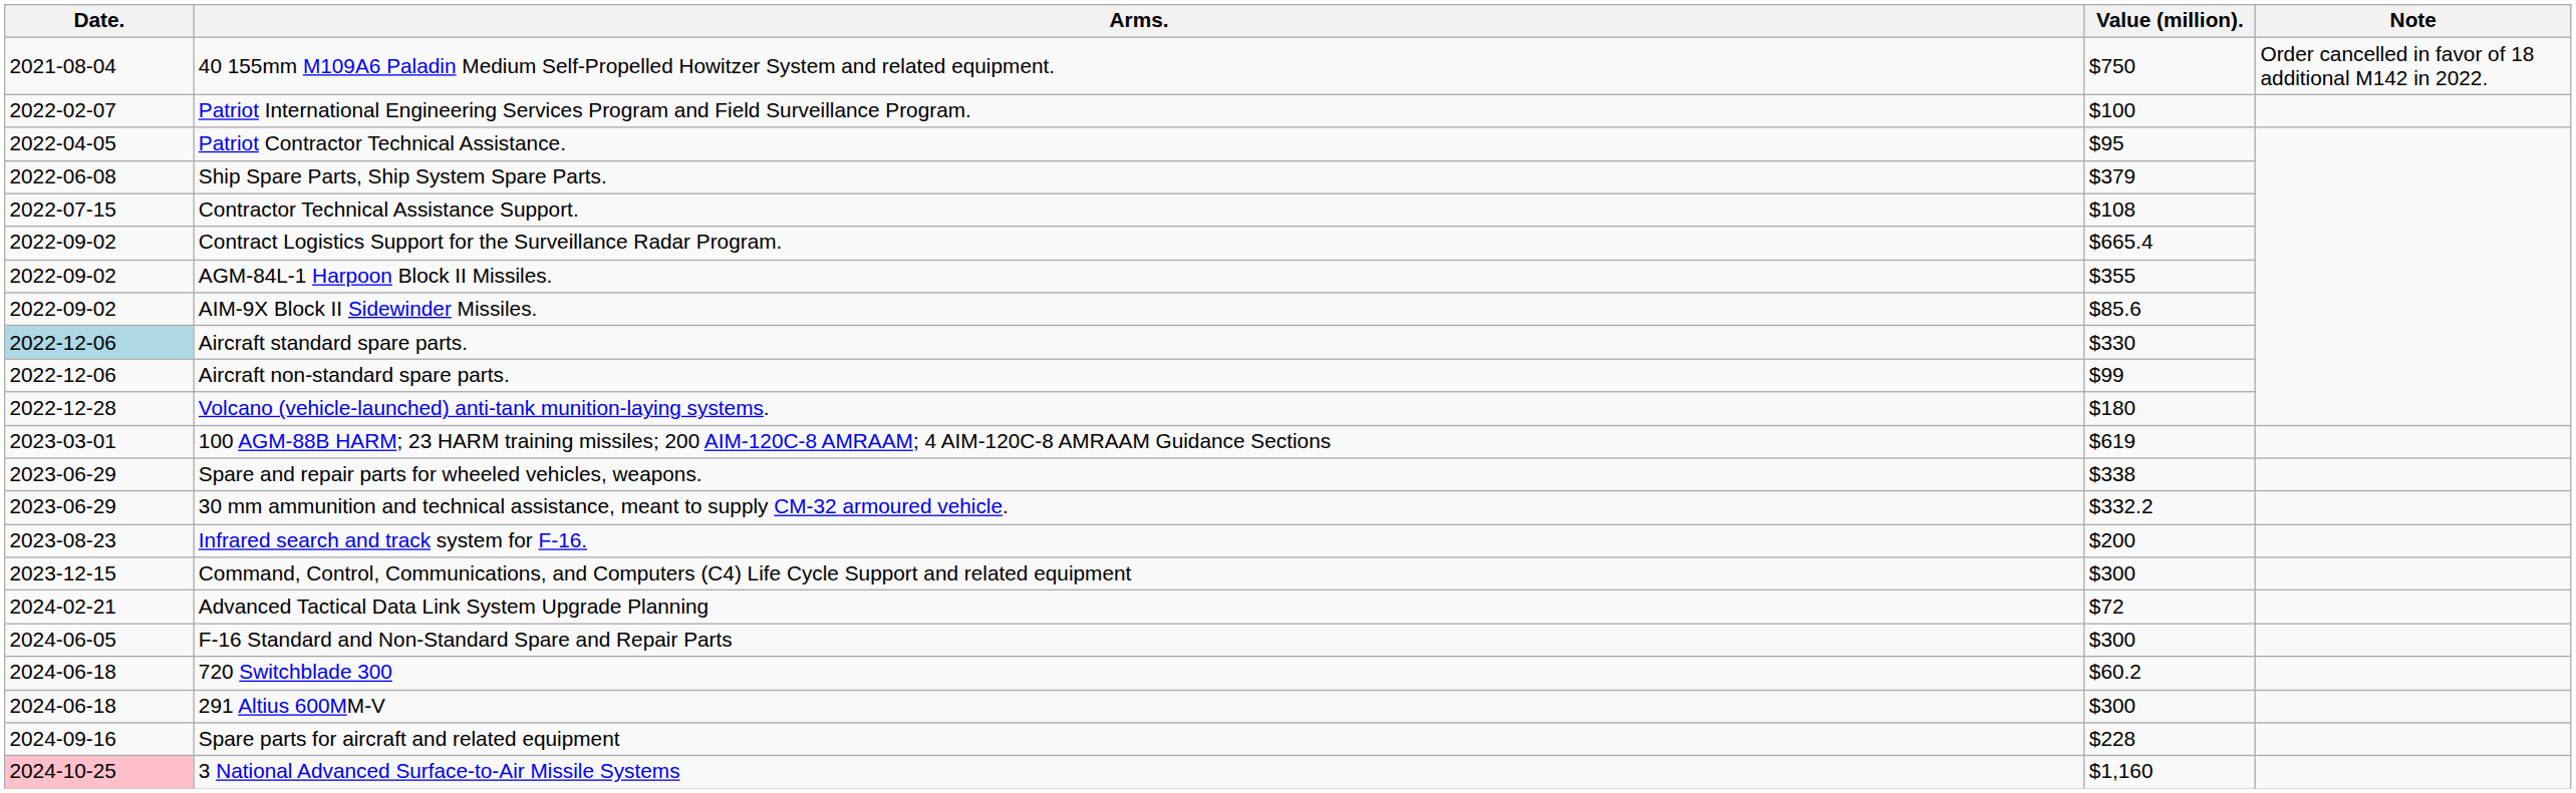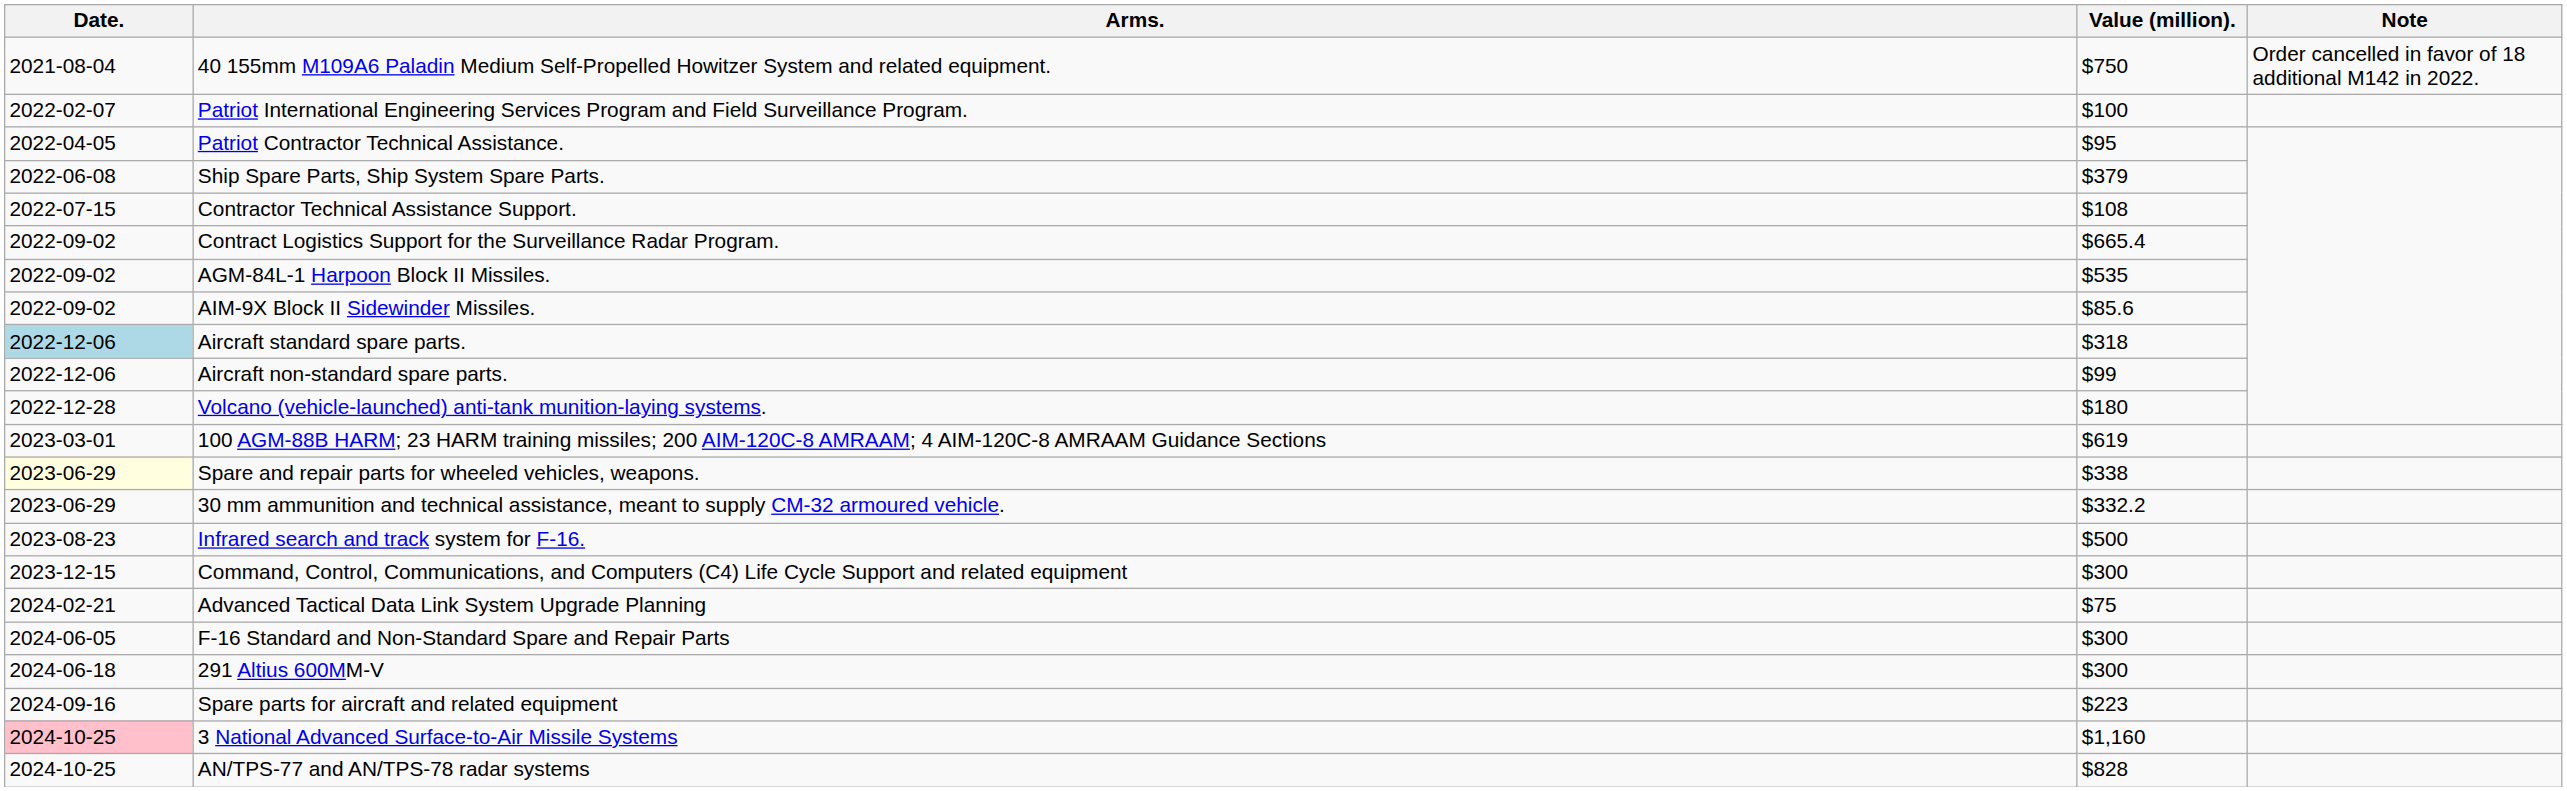AGM-84L-1 Harpoon Block II Missiles. | Value (million).: $355 -> $535
Aircraft standard spare parts. | Value (million).: $330 -> $318
Spare and repair parts for wheeled vehicles, weapons. | Date.: no background -> lightyellow background
Infrared search and track system for F-16. | Value (million).: $200 -> $500
Advanced Tactical Data Link System Upgrade Planning | Value (million).: $72 -> $75
- row: 2024-06-18 | 720 Switchblade 300 | $60.2
Spare parts for aircraft and related equipment | Value (million).: $228 -> $223
+ row: 2024-10-25 | AN/TPS-77 and AN/TPS-78 radar systems | $828
